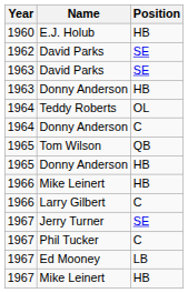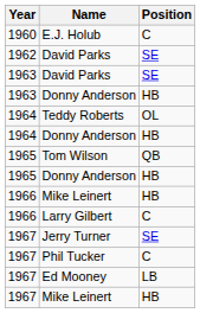E.J. Holub | Position: HB -> C
1964 / Donny Anderson | Position: C -> HB
